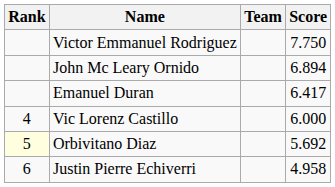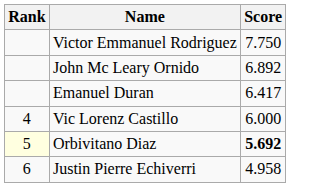- column: Team
John Mc Leary Ornido | Score: 6.894 -> 6.892
Orbivitano Diaz | Score: normal -> bold
